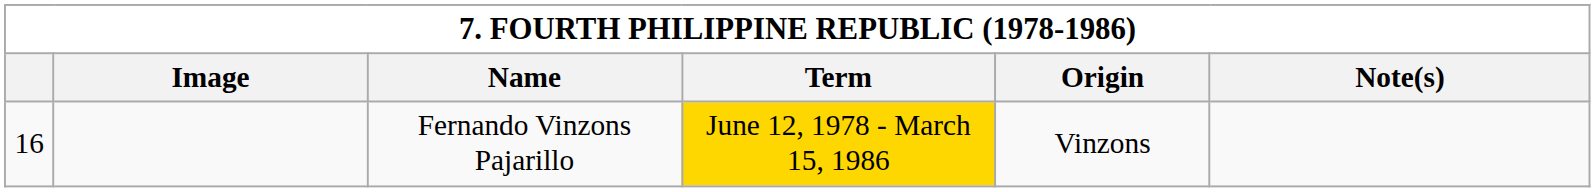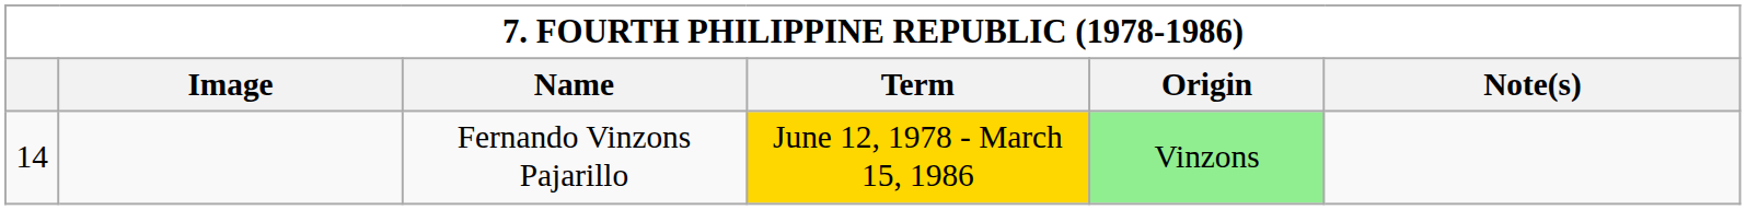Fernando Vinzons Pajarillo | column 1: 16 -> 14
Fernando Vinzons Pajarillo | Origin: no background -> lightgreen background
